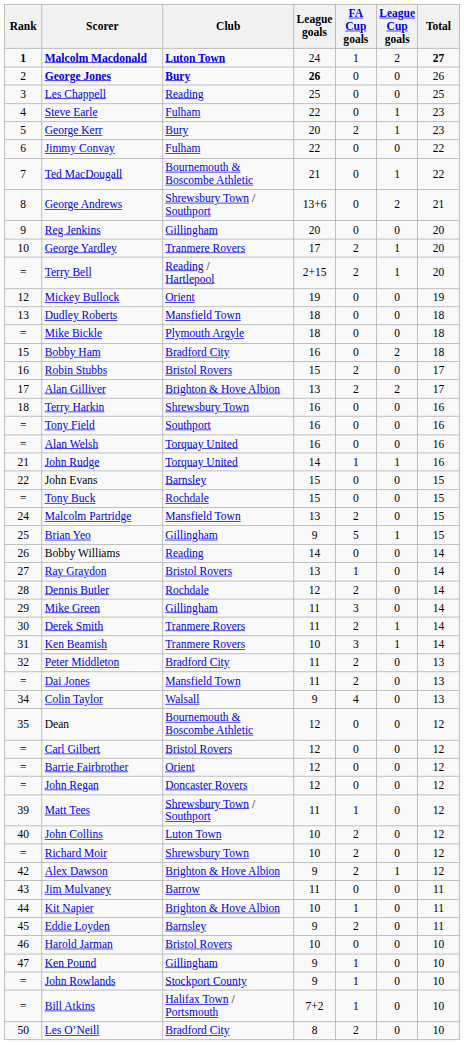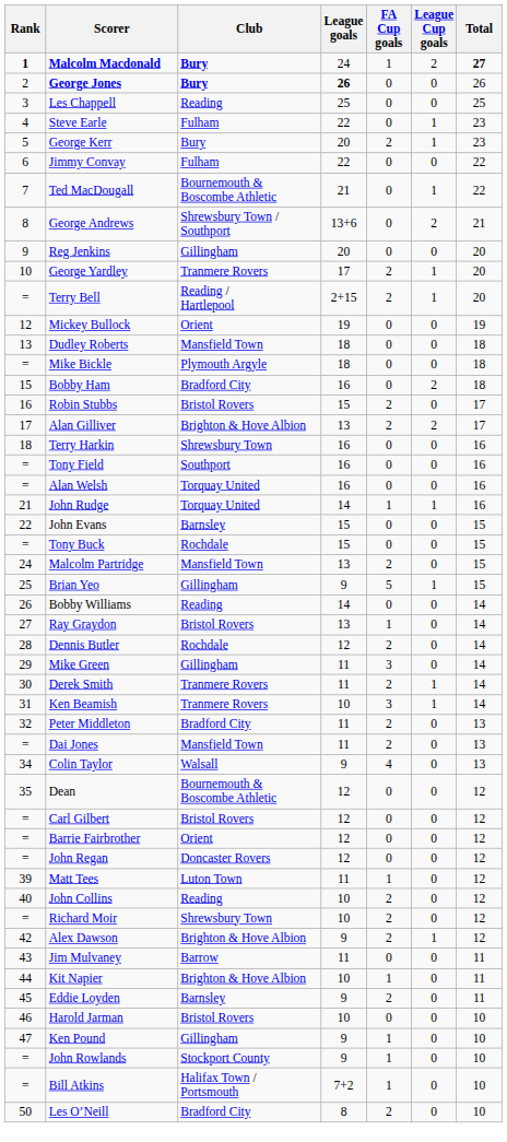Malcolm Macdonald | Club: Luton Town -> Bury
Matt Tees | Club: Shrewsbury Town / Southport -> Luton Town
John Collins | Club: Luton Town -> Reading
